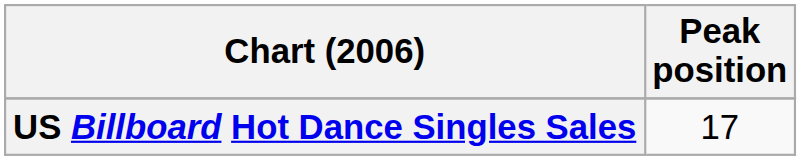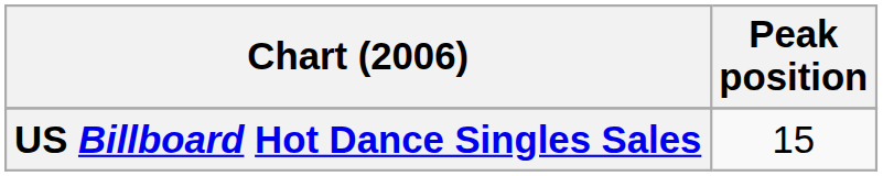US Billboard Hot Dance Singles Sales | Peak position: 17 -> 15
